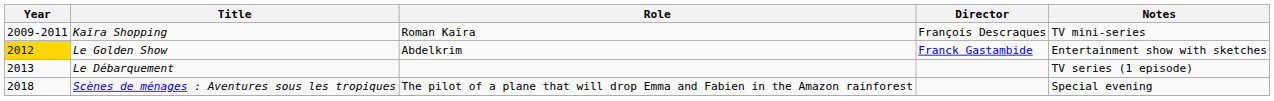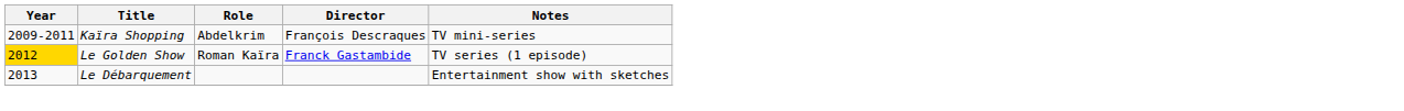Kaïra Shopping | Role: Roman Kaïra -> Abdelkrim
Le Golden Show | Role: Abdelkrim -> Roman Kaïra
Le Golden Show | Notes: Entertainment show with sketches -> TV series (1 episode)
Le Débarquement | Notes: TV series (1 episode) -> Entertainment show with sketches
- row: 2018 | Scènes de ménages : Aventures sous les tropiques | The pilot of a plane that will drop Emma and Fabien in the Amazon rainforest | Special evening
